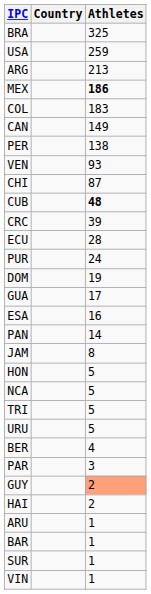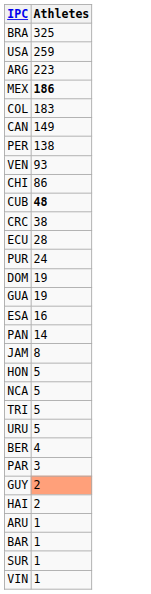- column: Country
ARG | Athletes: 213 -> 223
CHI | Athletes: 87 -> 86
CRC | Athletes: 39 -> 38
GUA | Athletes: 17 -> 19
